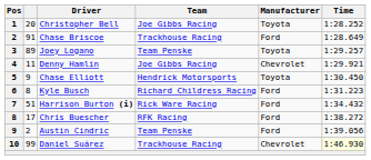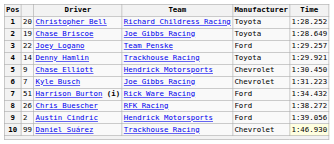Christopher Bell | Team: Joe Gibbs Racing -> Richard Childress Racing
Chase Briscoe | column 2: 91 -> 19
Chase Briscoe | Team: Trackhouse Racing -> Joe Gibbs Racing
Chase Briscoe | Manufacturer: Ford -> Toyota
Joey Logano | column 2: 89 -> 22
Joey Logano | Manufacturer: Toyota -> Ford
Denny Hamlin | column 2: 11 -> 14
Denny Hamlin | Team: Joe Gibbs Racing -> Trackhouse Racing
Denny Hamlin | Manufacturer: Chevrolet -> Toyota
Chase Elliott | Manufacturer: Toyota -> Chevrolet
Kyle Busch | column 2: 8 -> 7
Kyle Busch | Team: Richard Childress Racing -> Joe Gibbs Racing
Kyle Busch | Manufacturer: Ford -> Chevrolet
Chris Buescher | column 2: 17 -> 26
Austin Cindric | Team: Team Penske -> Hendrick Motorsports
